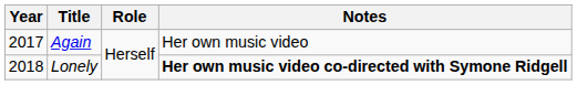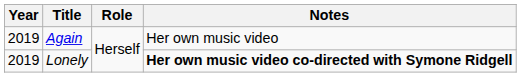Again | Year: 2017 -> 2019
Lonely | Year: 2018 -> 2019
